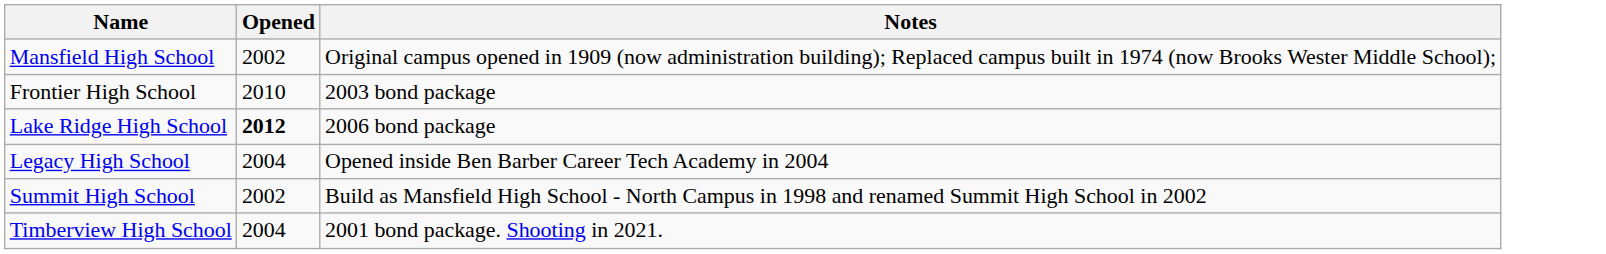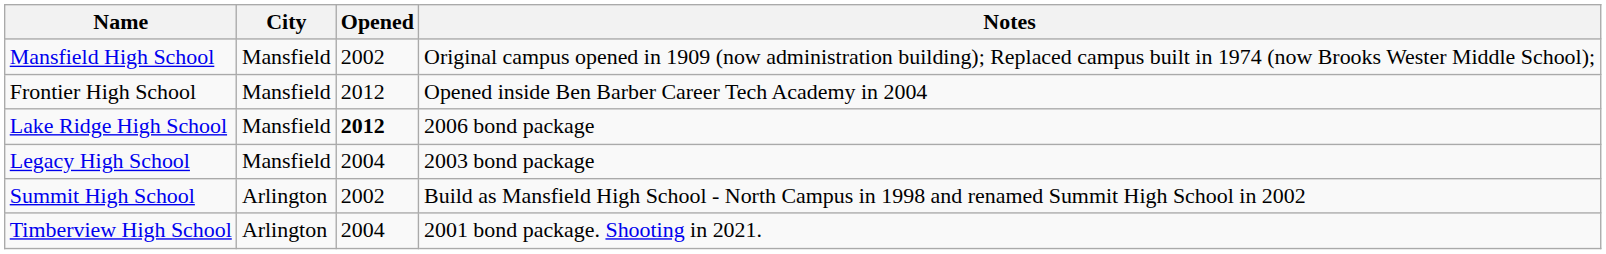+ column: City | Mansfield | Mansfield | Mansfield | Mansfield | Arlington | Arlington
Frontier High School | Opened: 2010 -> 2012
Frontier High School | Notes: 2003 bond package -> Opened inside Ben Barber Career Tech Academy in 2004
Legacy High School | Notes: Opened inside Ben Barber Career Tech Academy in 2004 -> 2003 bond package
